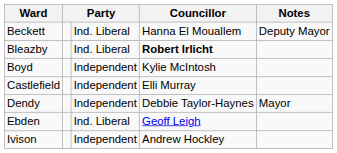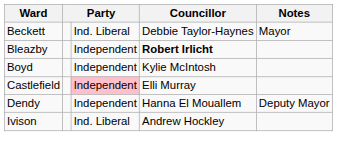Beckett | Councillor: Hanna El Mouallem -> Debbie Taylor-Haynes
Beckett | Notes: Deputy Mayor -> Mayor
Bleazby | column 3: Ind. Liberal -> Independent
Castlefield | column 3: no background -> pink background
Dendy | Councillor: Debbie Taylor-Haynes -> Hanna El Mouallem
Dendy | Notes: Mayor -> Deputy Mayor
- row: Ebden | Ind. Liberal | Geoff Leigh
Ivison | column 3: Independent -> Ind. Liberal
